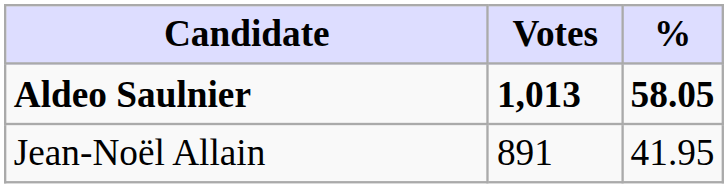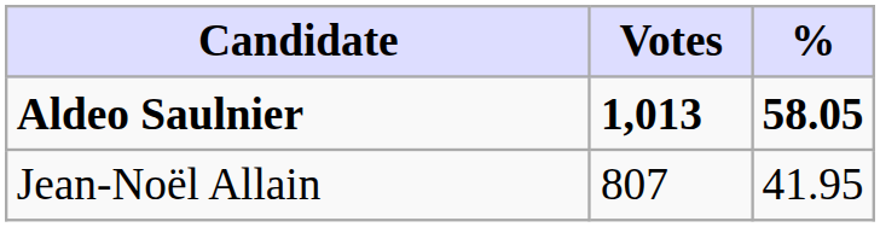Jean-Noël Allain | Votes: 891 -> 807
